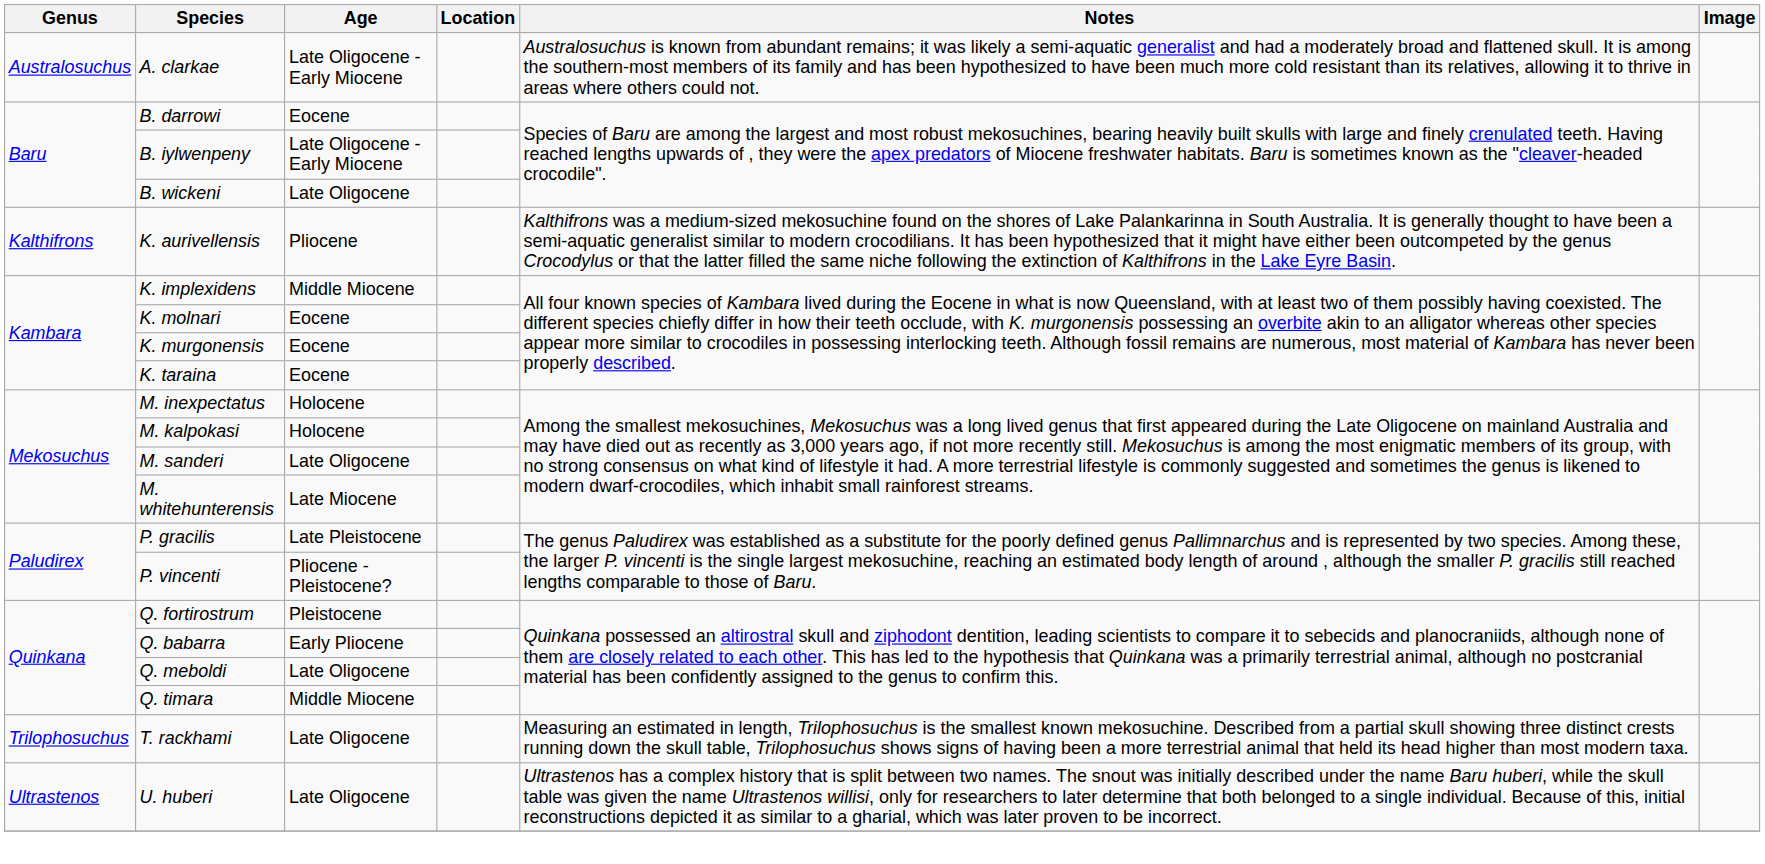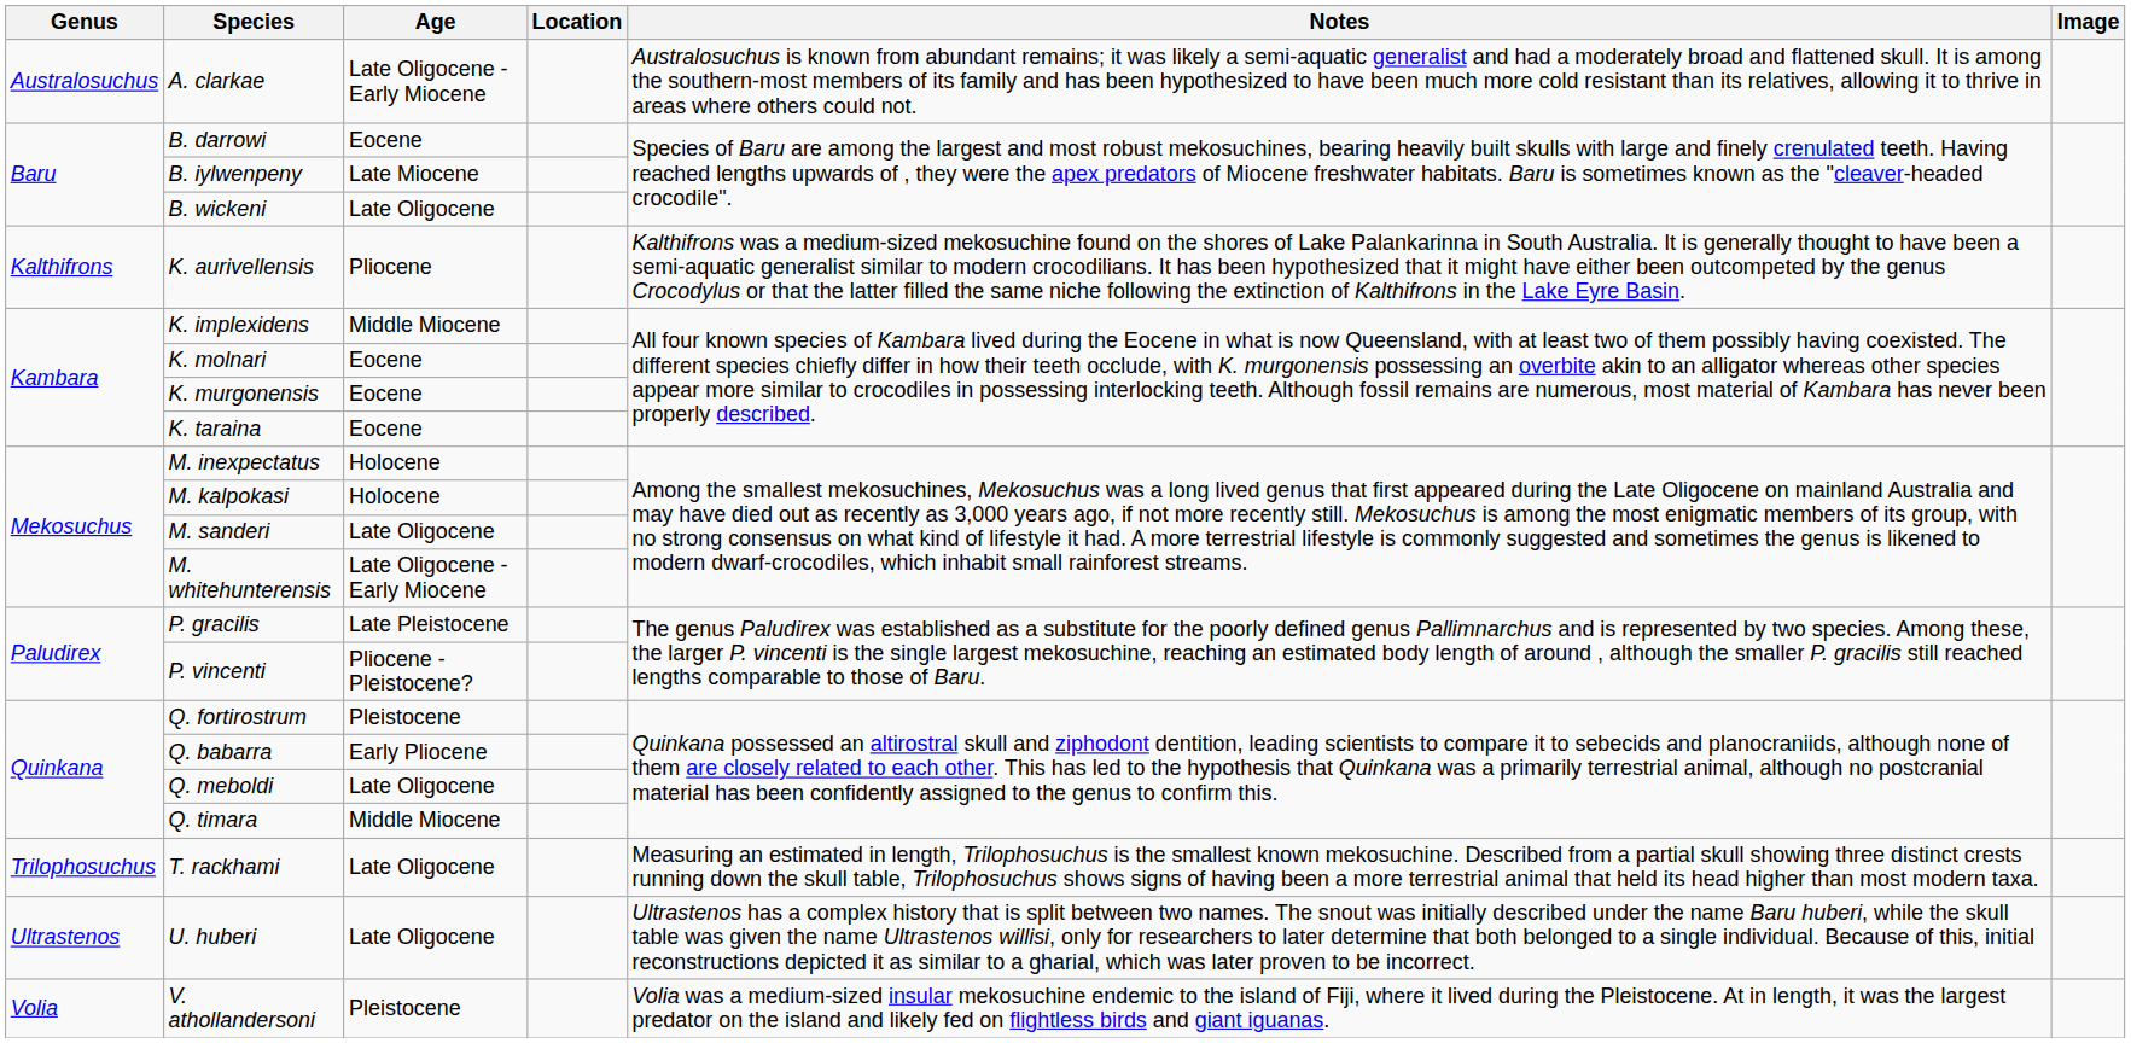B. iylwenpeny | Age: Late Oligocene - Early Miocene -> Late Miocene
M. whitehunterensis | Age: Late Miocene -> Late Oligocene - Early Miocene
+ row: Volia | V. athollandersoni | Pleistocene | Volia was a medium-sized insular mekosuchine endemic to the island of Fiji, where it lived during the Pleistocene. At in length, it was the largest predator on the island and likely fed on flightless birds and giant iguanas.
